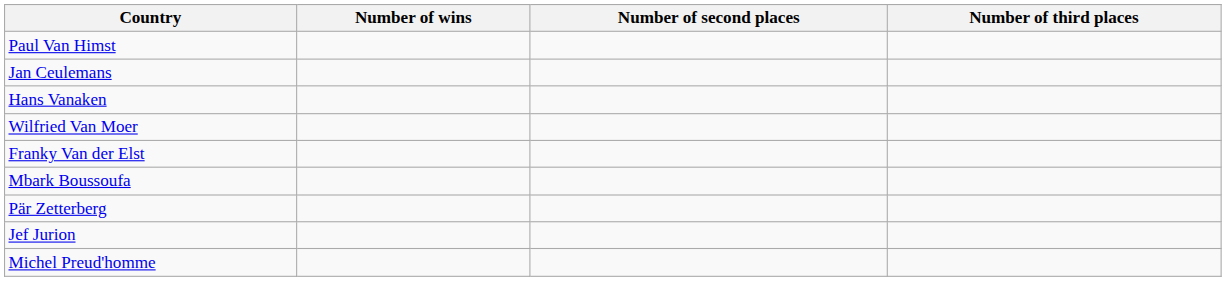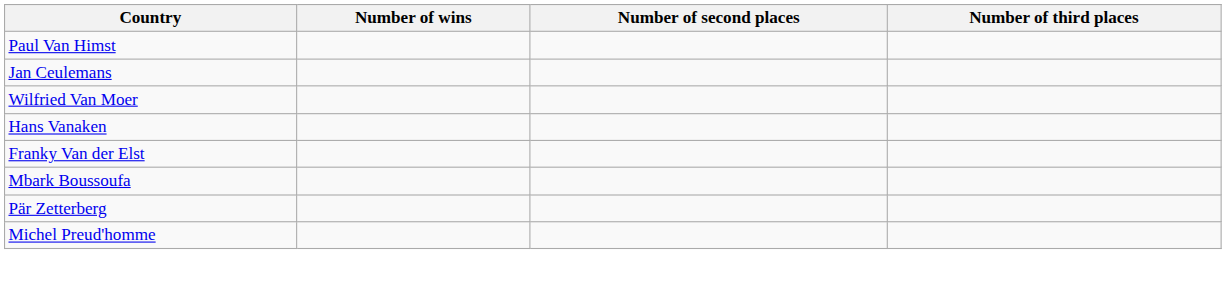rows swapped: Wilfried Van Moer <-> Hans Vanaken
- row: Jef Jurion
